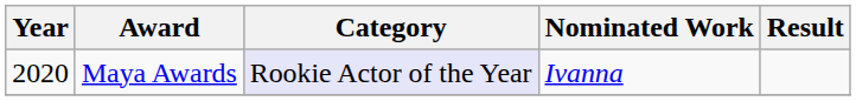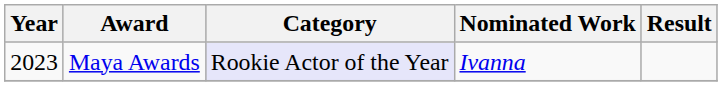Maya Awards | Year: 2020 -> 2023
